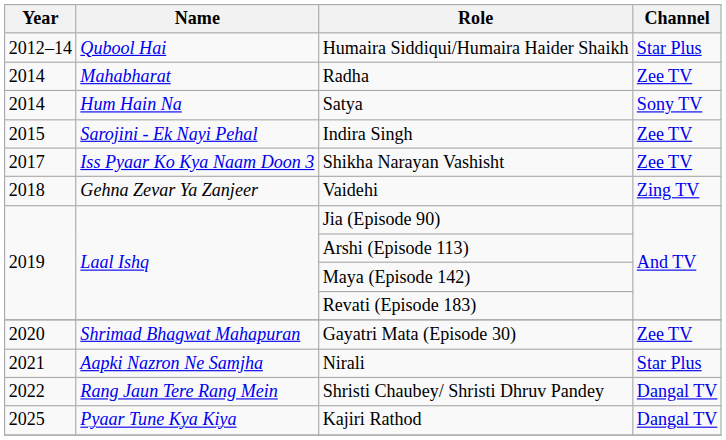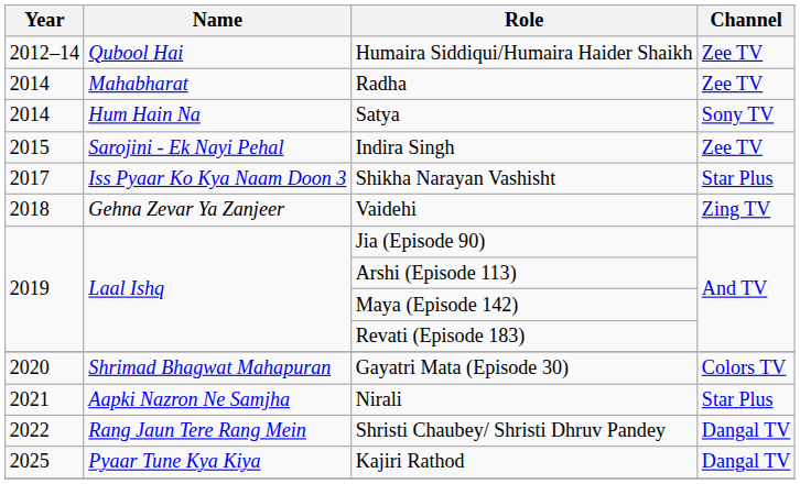Humaira Siddiqui/Humaira Haider Shaikh | Channel: Star Plus -> Zee TV
Shikha Narayan Vashisht | Channel: Zee TV -> Star Plus
Gayatri Mata (Episode 30) | Channel: Zee TV -> Colors TV
